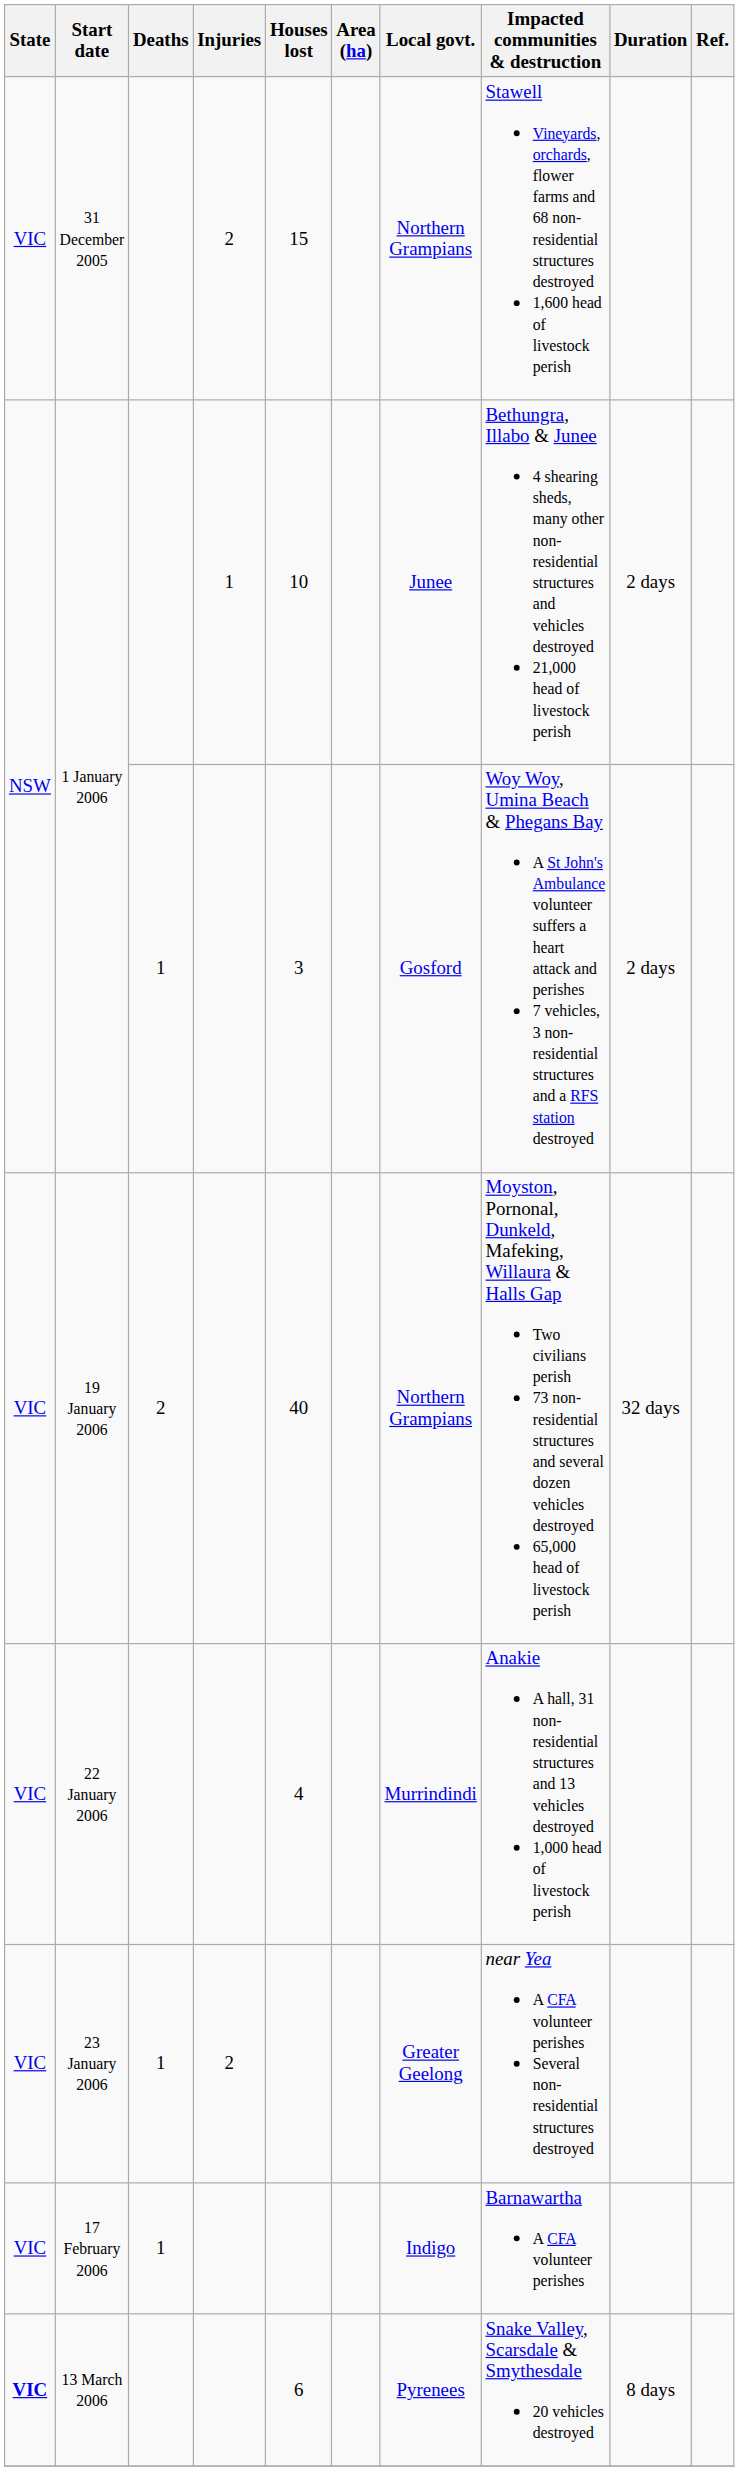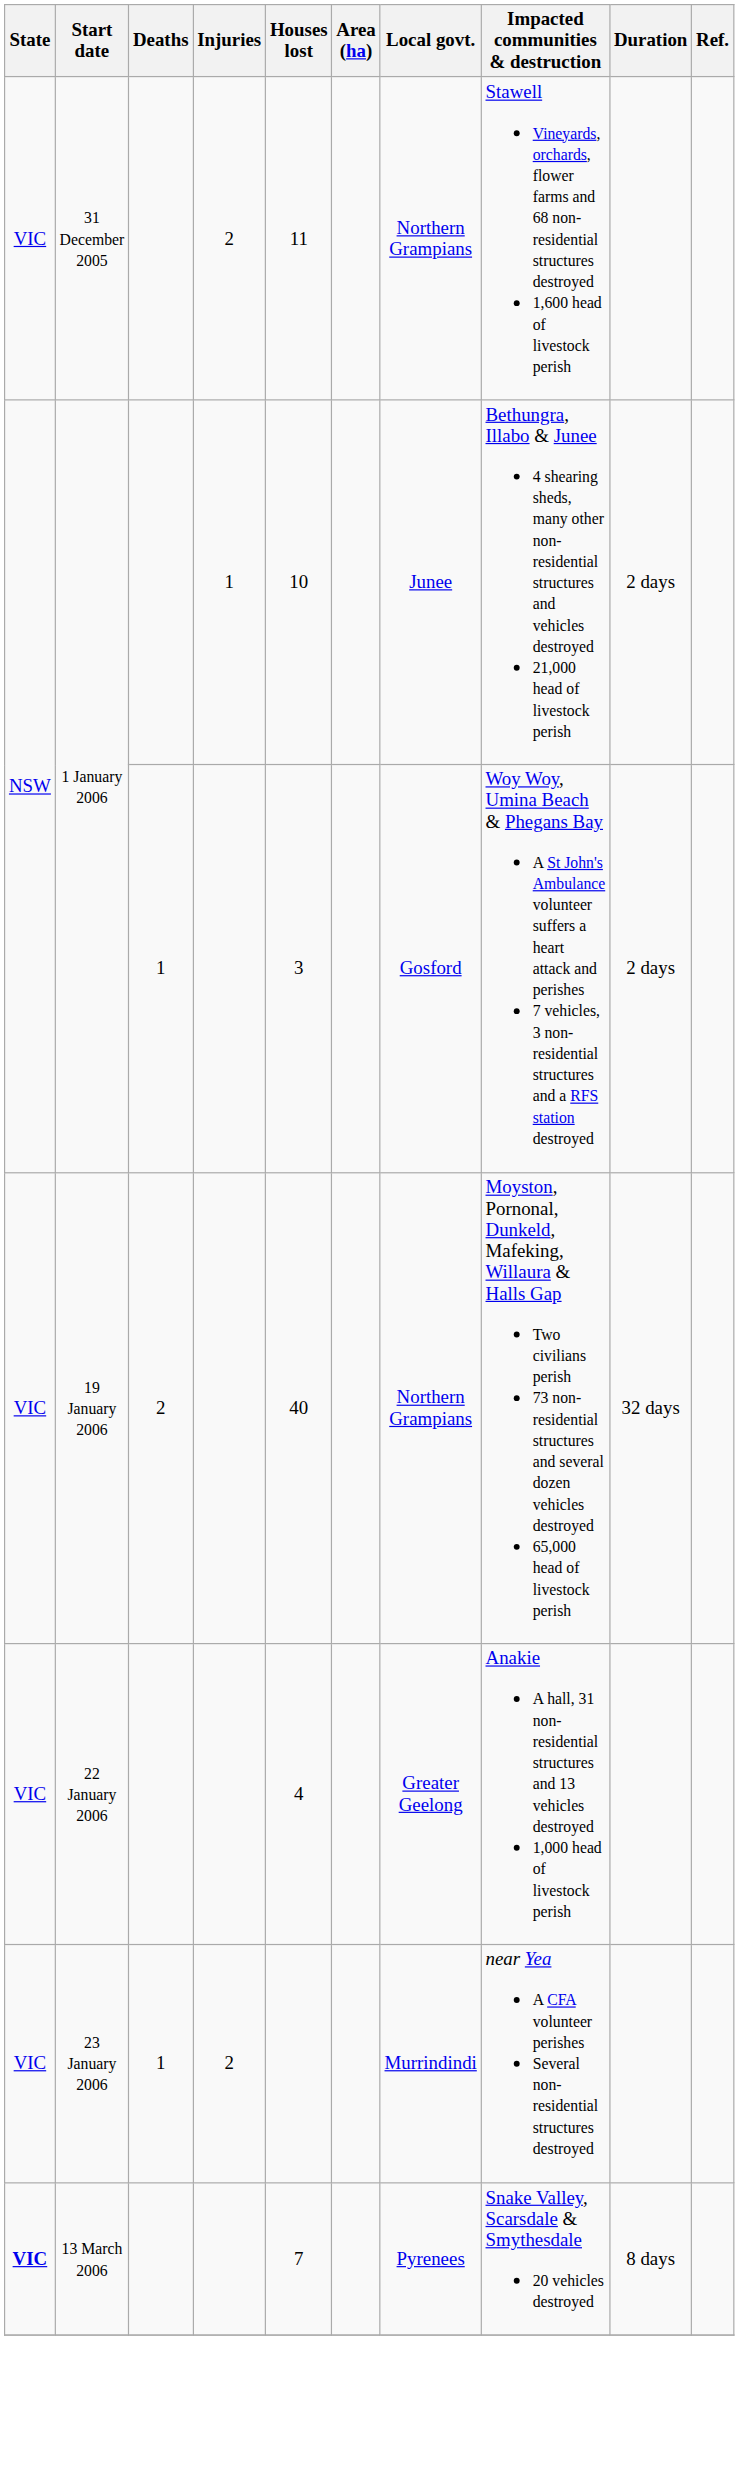31 December 2005 | Houses lost: 15 -> 11
22 January 2006 | Local govt.: Murrindindi -> Greater Geelong
23 January 2006 | Local govt.: Greater Geelong -> Murrindindi
- row: VIC | 17 February 2006 | 1 | Indigo | Barnawartha A CFA volunteer perishes
13 March 2006 | Houses lost: 6 -> 7
